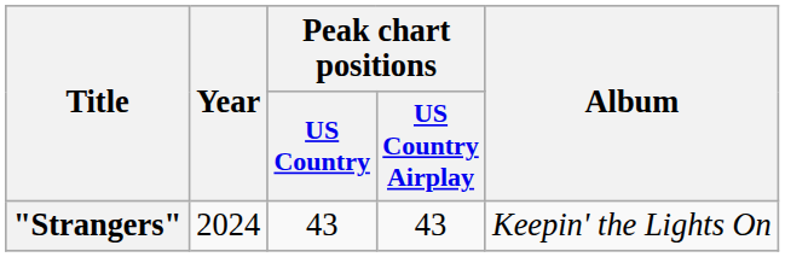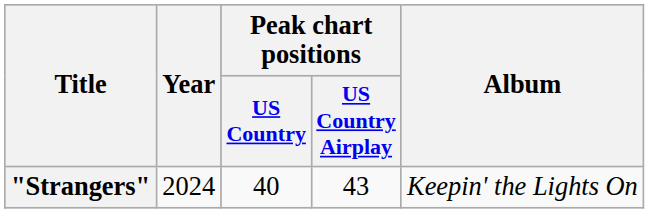"Strangers" | Peak chart positions / US Country: 43 -> 40
